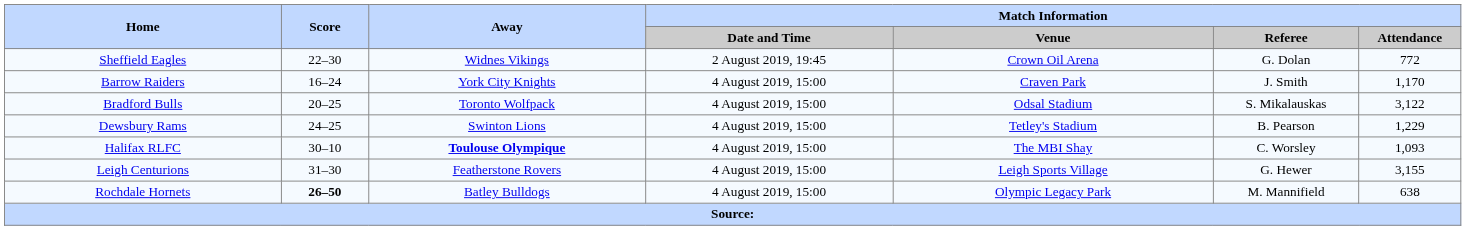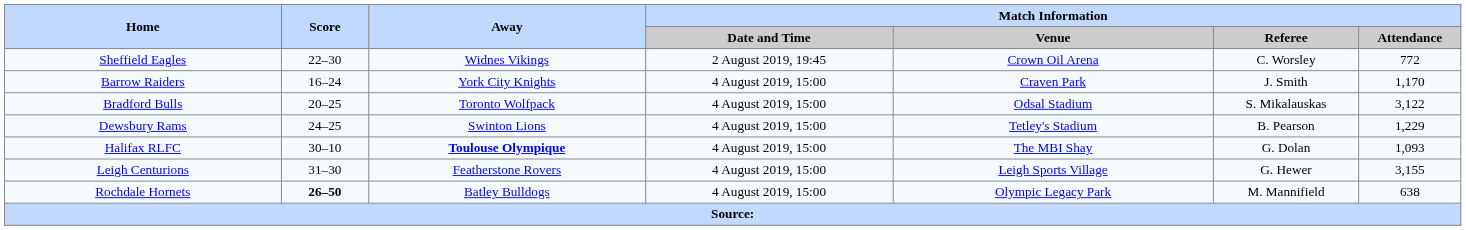Sheffield Eagles | Match Information / Referee: G. Dolan -> C. Worsley
Halifax RLFC | Match Information / Referee: C. Worsley -> G. Dolan
